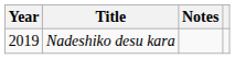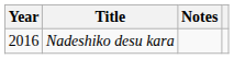Nadeshiko desu kara | Year: 2019 -> 2016
